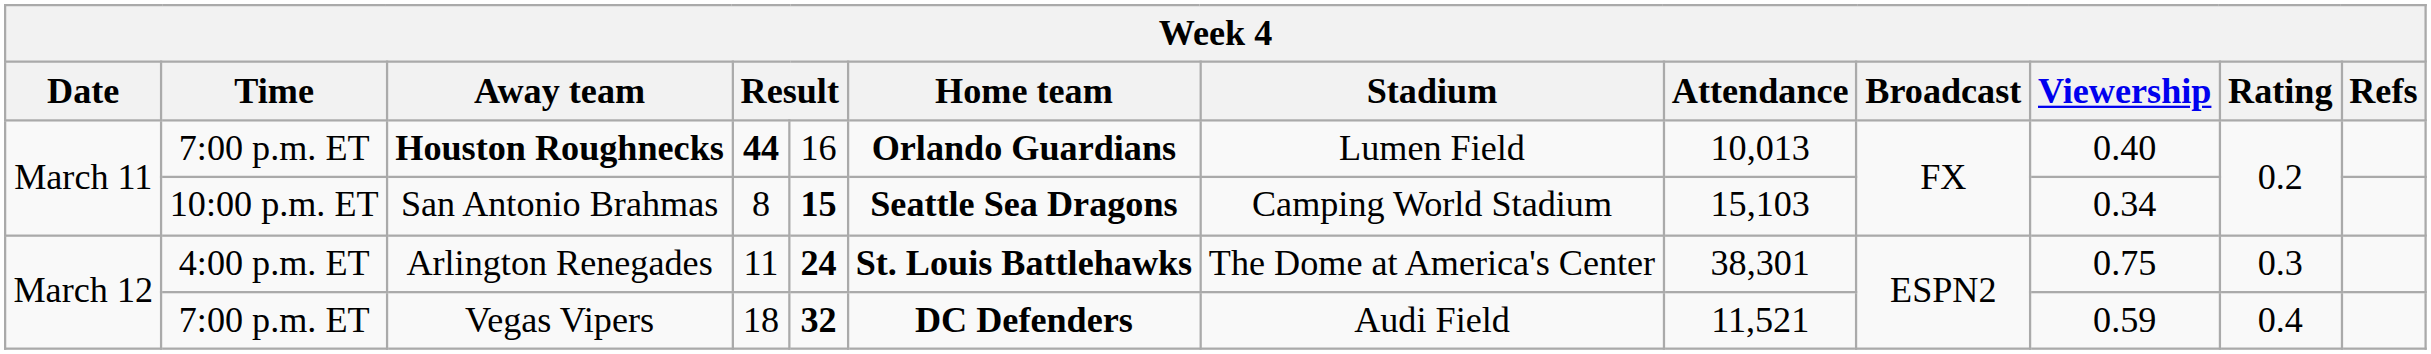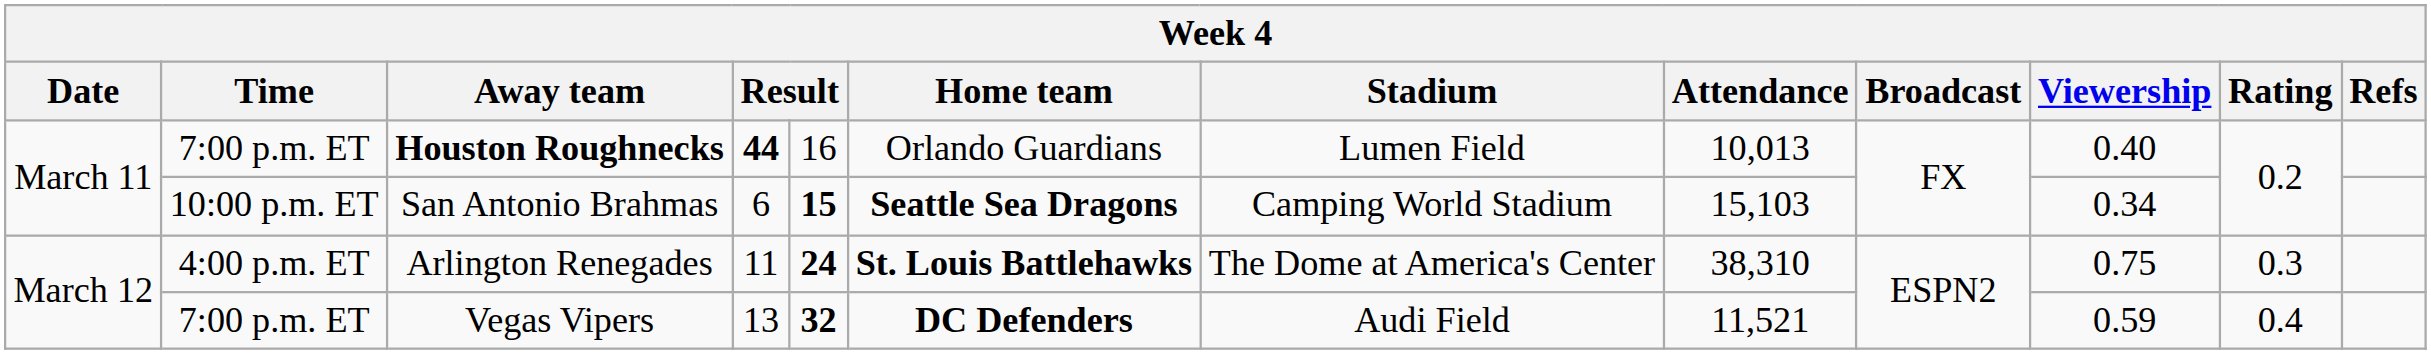Houston Roughnecks | Home team: bold -> normal
San Antonio Brahmas | column 4: 8 -> 6
Arlington Renegades | Attendance: 38,301 -> 38,310
Vegas Vipers | column 4: 18 -> 13
